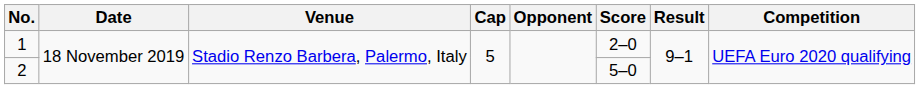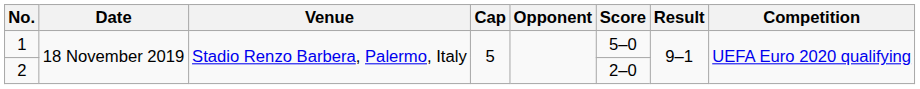1 | Score: 2–0 -> 5–0
2 | Score: 5–0 -> 2–0
